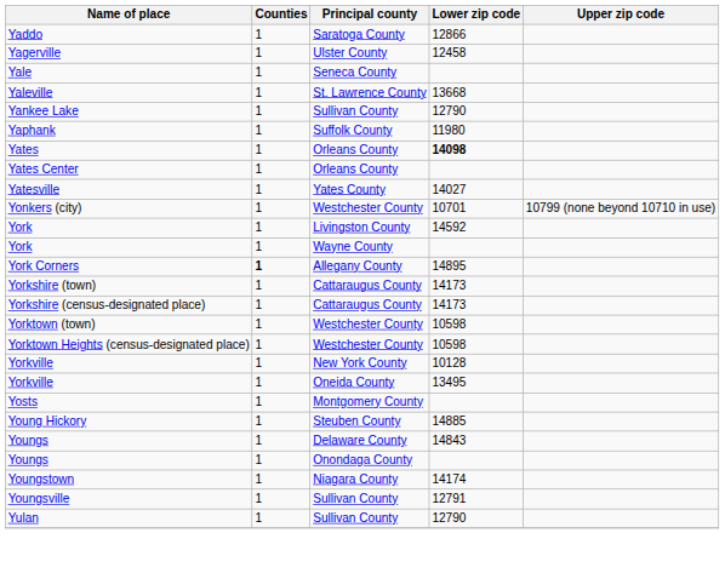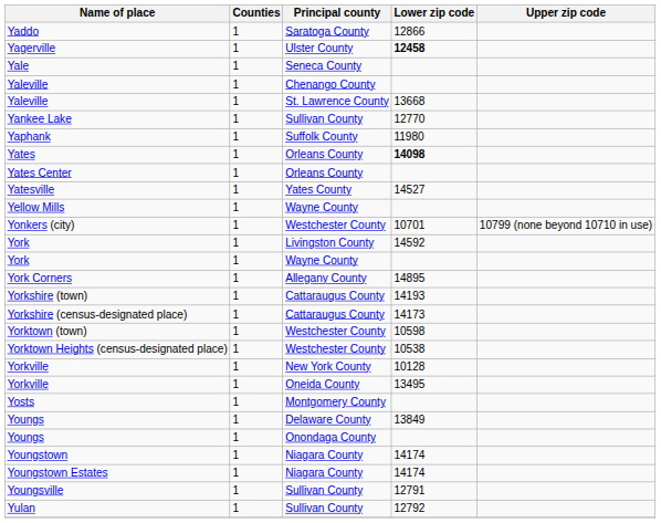Yagerville | Lower zip code: normal -> bold
+ row: Yaleville | 1 | Chenango County
Yankee Lake | Lower zip code: 12790 -> 12770
Yatesville | Lower zip code: 14027 -> 14527
+ row: Yellow Mills | 1 | Wayne County
York Corners | Counties: bold -> normal
Yorkshire (town) | Lower zip code: 14173 -> 14193
Yorktown Heights (census-designated place) | Lower zip code: 10598 -> 10538
- row: Young Hickory | 1 | Steuben County | 14885
Youngs / Delaware County | Lower zip code: 14843 -> 13849
+ row: Youngstown Estates | 1 | Niagara County | 14174
Yulan | Lower zip code: 12790 -> 12792
